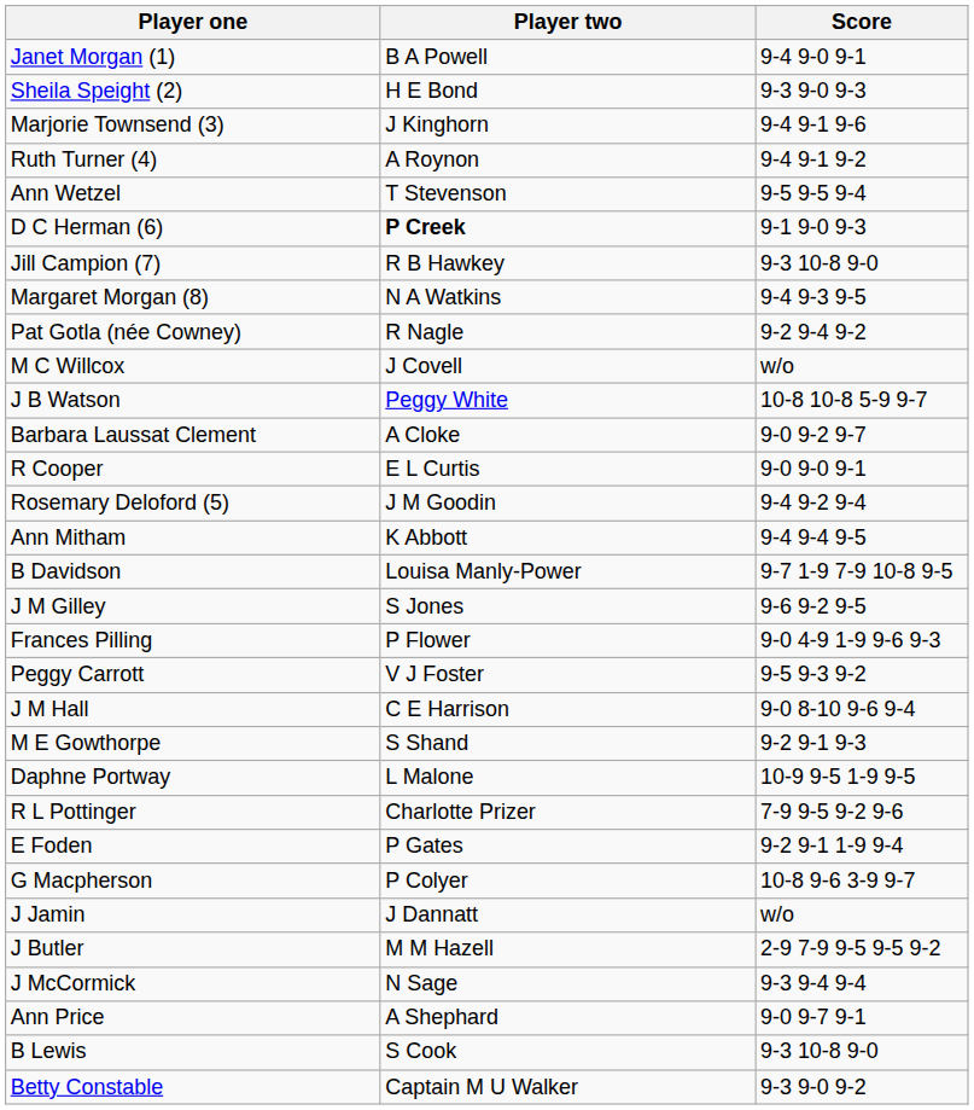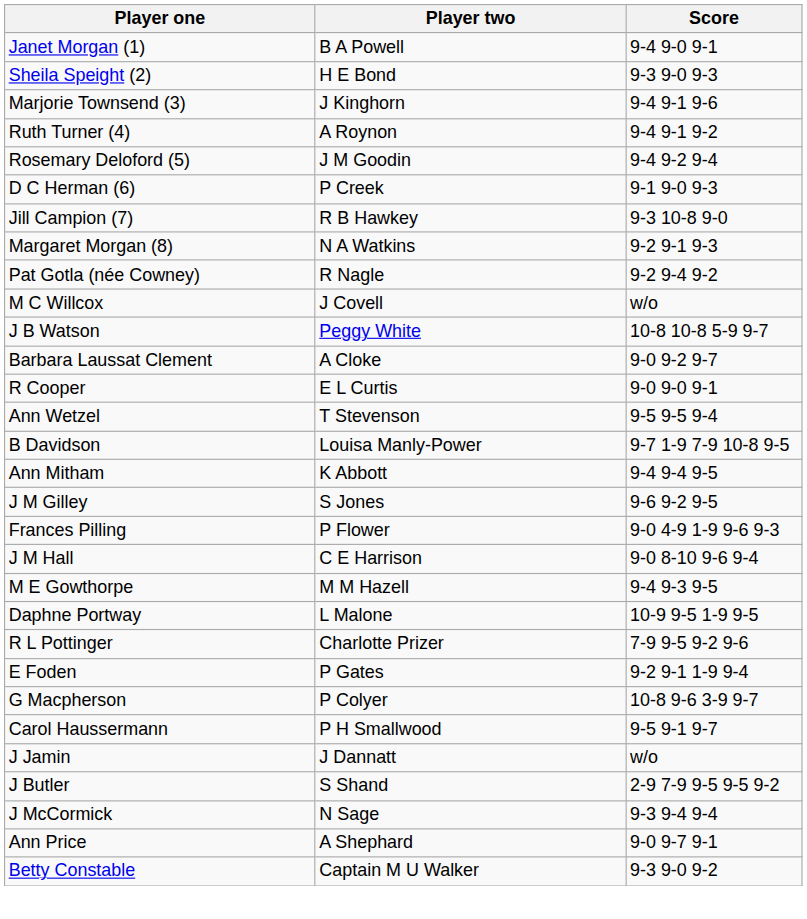rows swapped: Rosemary Deloford (5) <-> Ann Wetzel
D C Herman (6) | Player two: bold -> normal
Margaret Morgan (8) | Score: 9-4 9-3 9-5 -> 9-2 9-1 9-3
rows swapped: Ann Mitham <-> B Davidson
- row: Peggy Carrott | V J Foster | 9-5 9-3 9-2
M E Gowthorpe | Player two: S Shand -> M M Hazell
M E Gowthorpe | Score: 9-2 9-1 9-3 -> 9-4 9-3 9-5
+ row: Carol Haussermann | P H Smallwood | 9-5 9-1 9-7
J Butler | Player two: M M Hazell -> S Shand
- row: B Lewis | S Cook | 9-3 10-8 9-0
